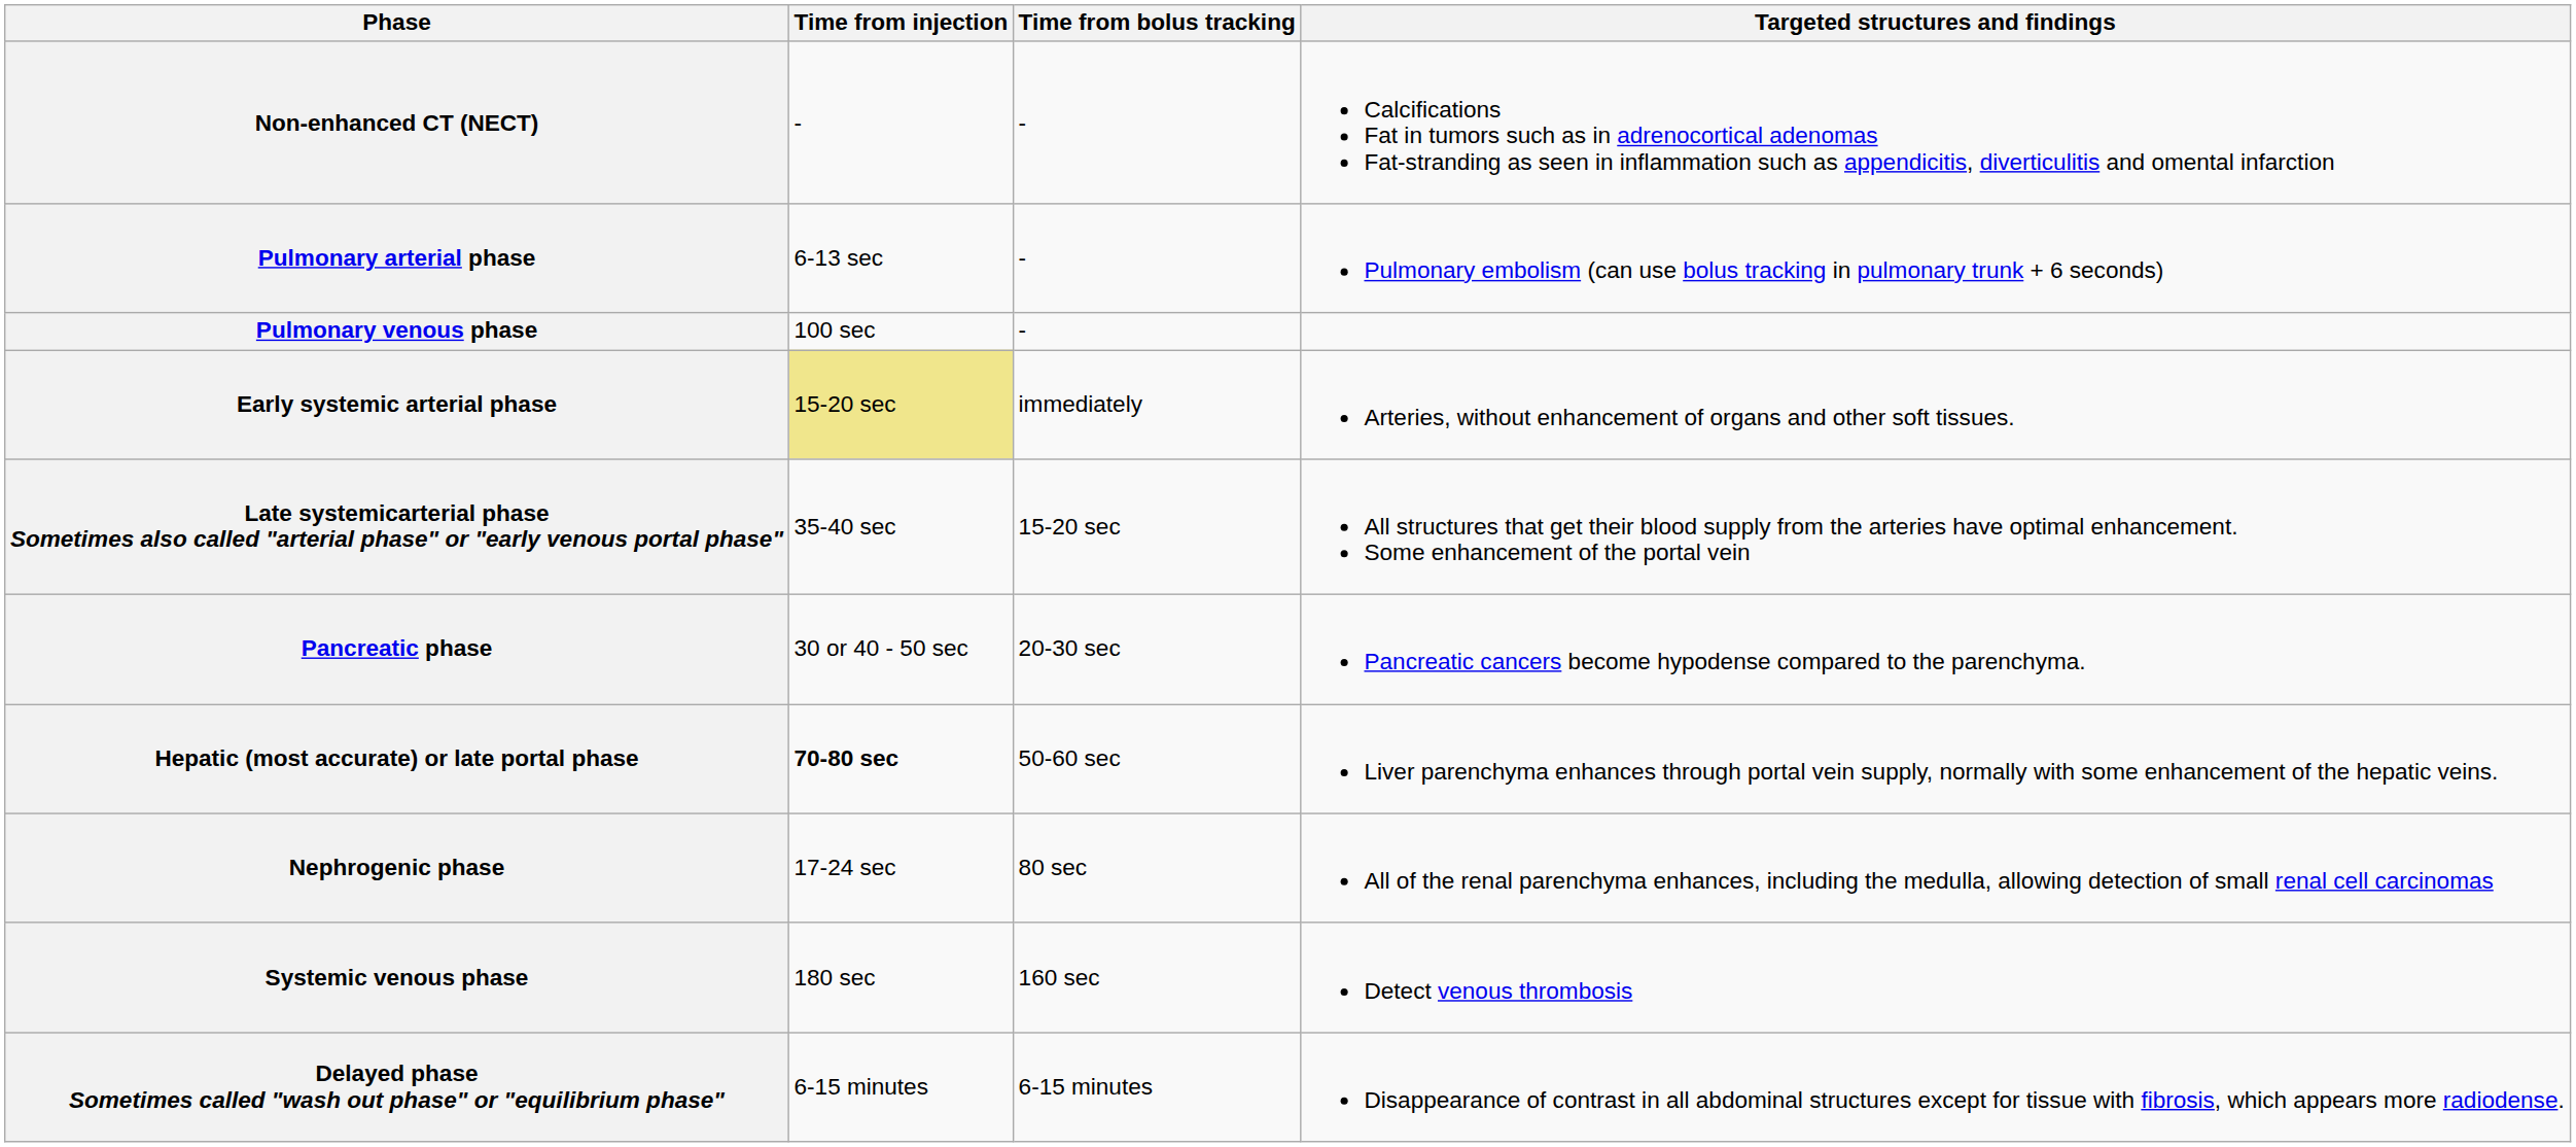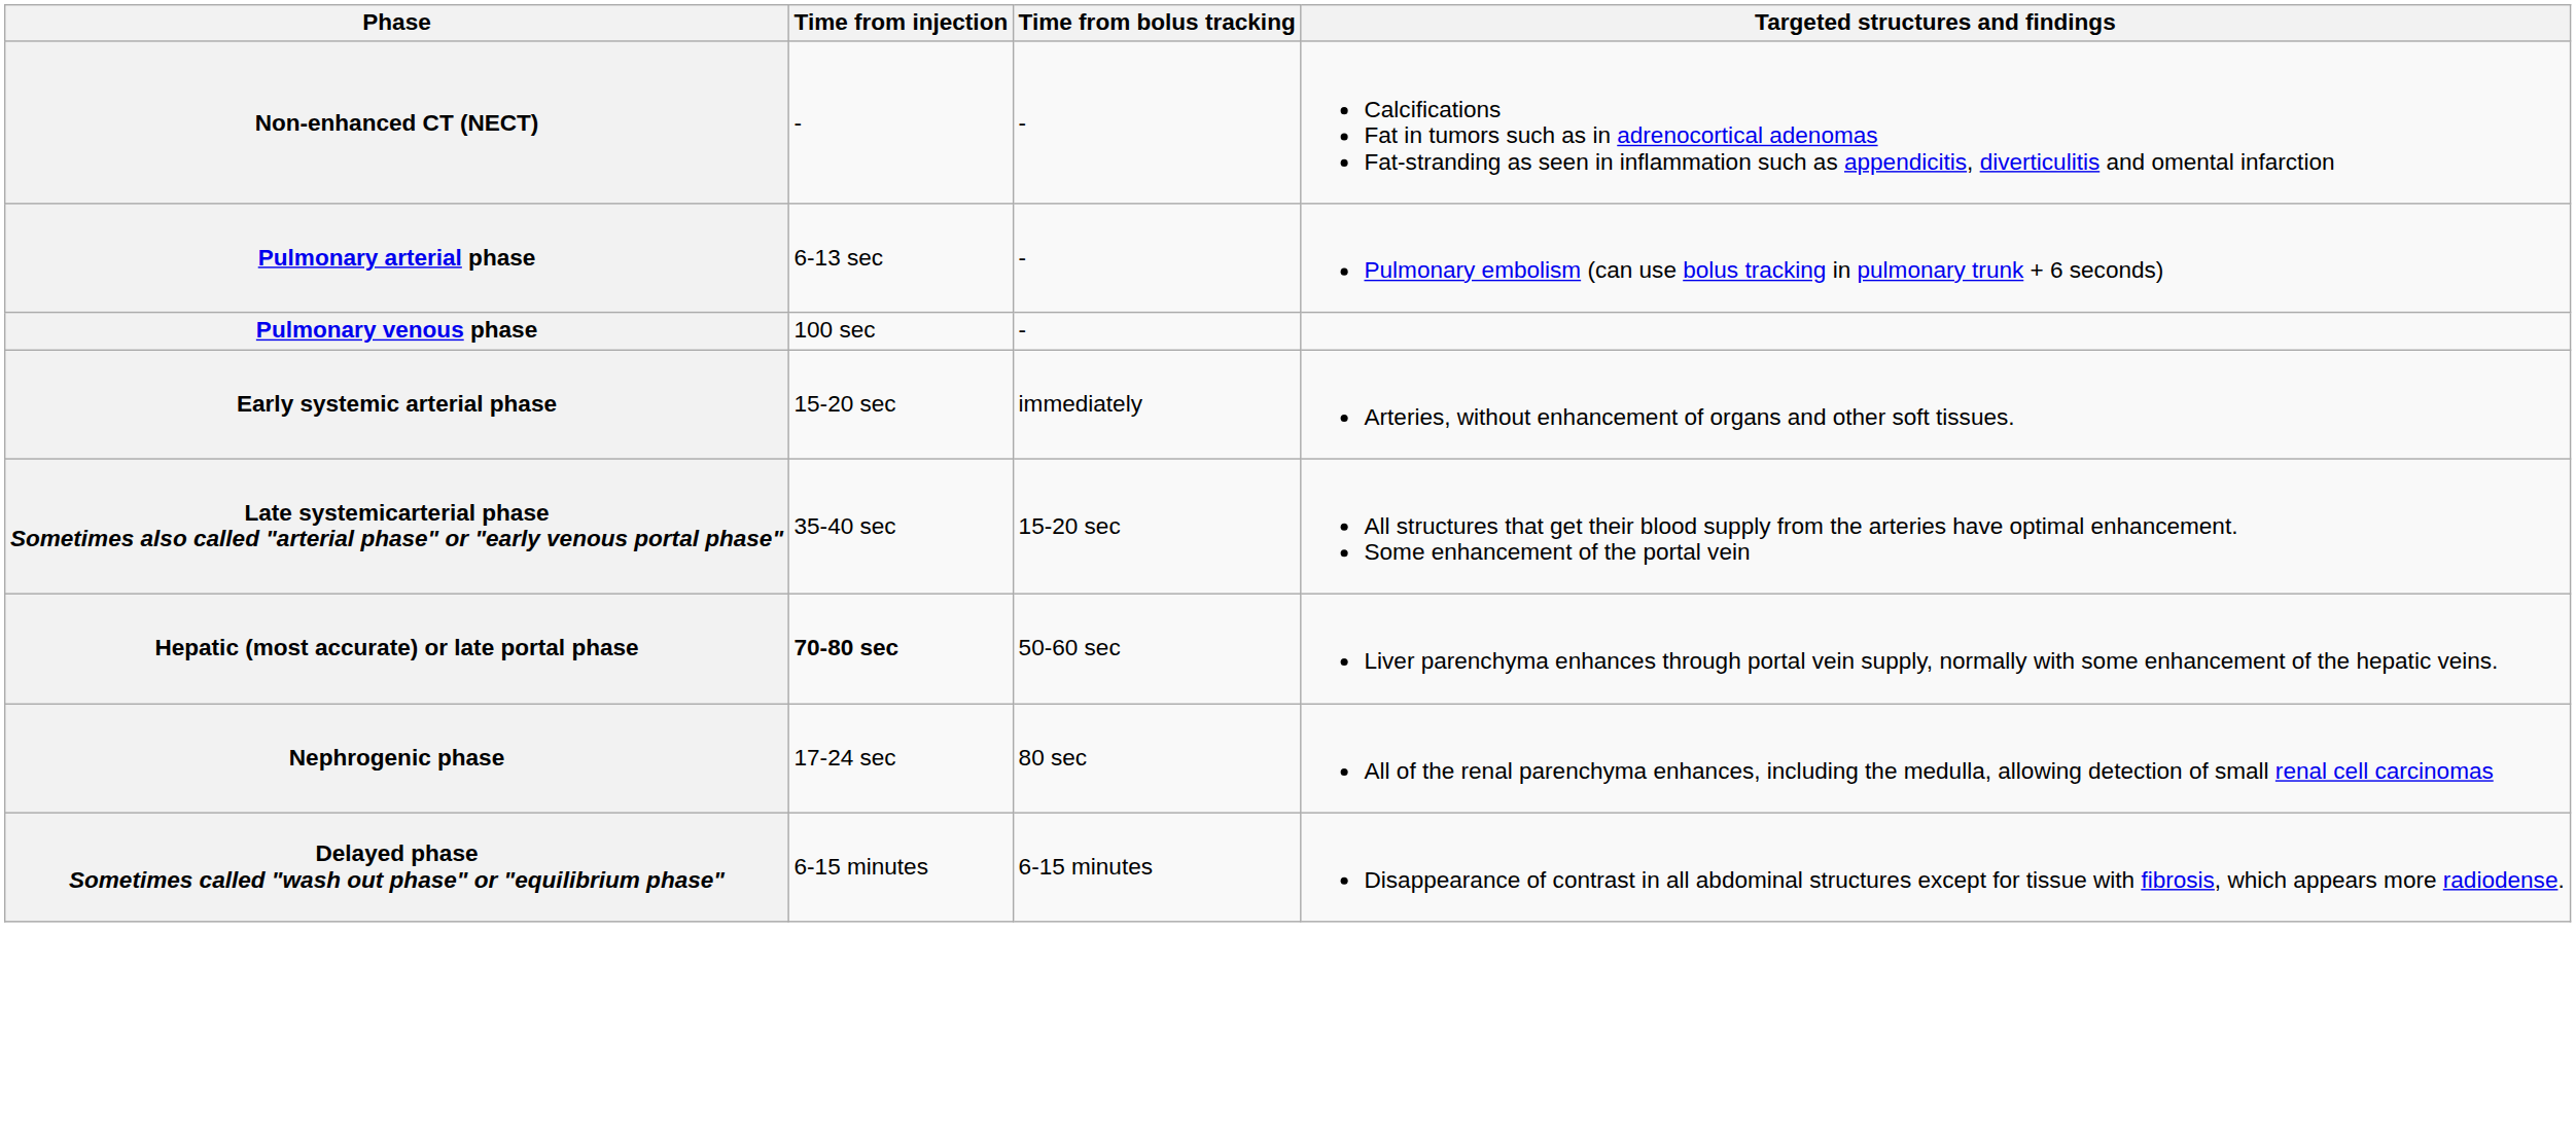Early systemic arterial phase | Time from injection: khaki background -> no background
- row: Pancreatic phase | 30 or 40 - 50 sec | 20-30 sec | Pancreatic cancers become hypodense compared to the parenchyma.
- row: Systemic venous phase | 180 sec | 160 sec | Detect venous thrombosis
